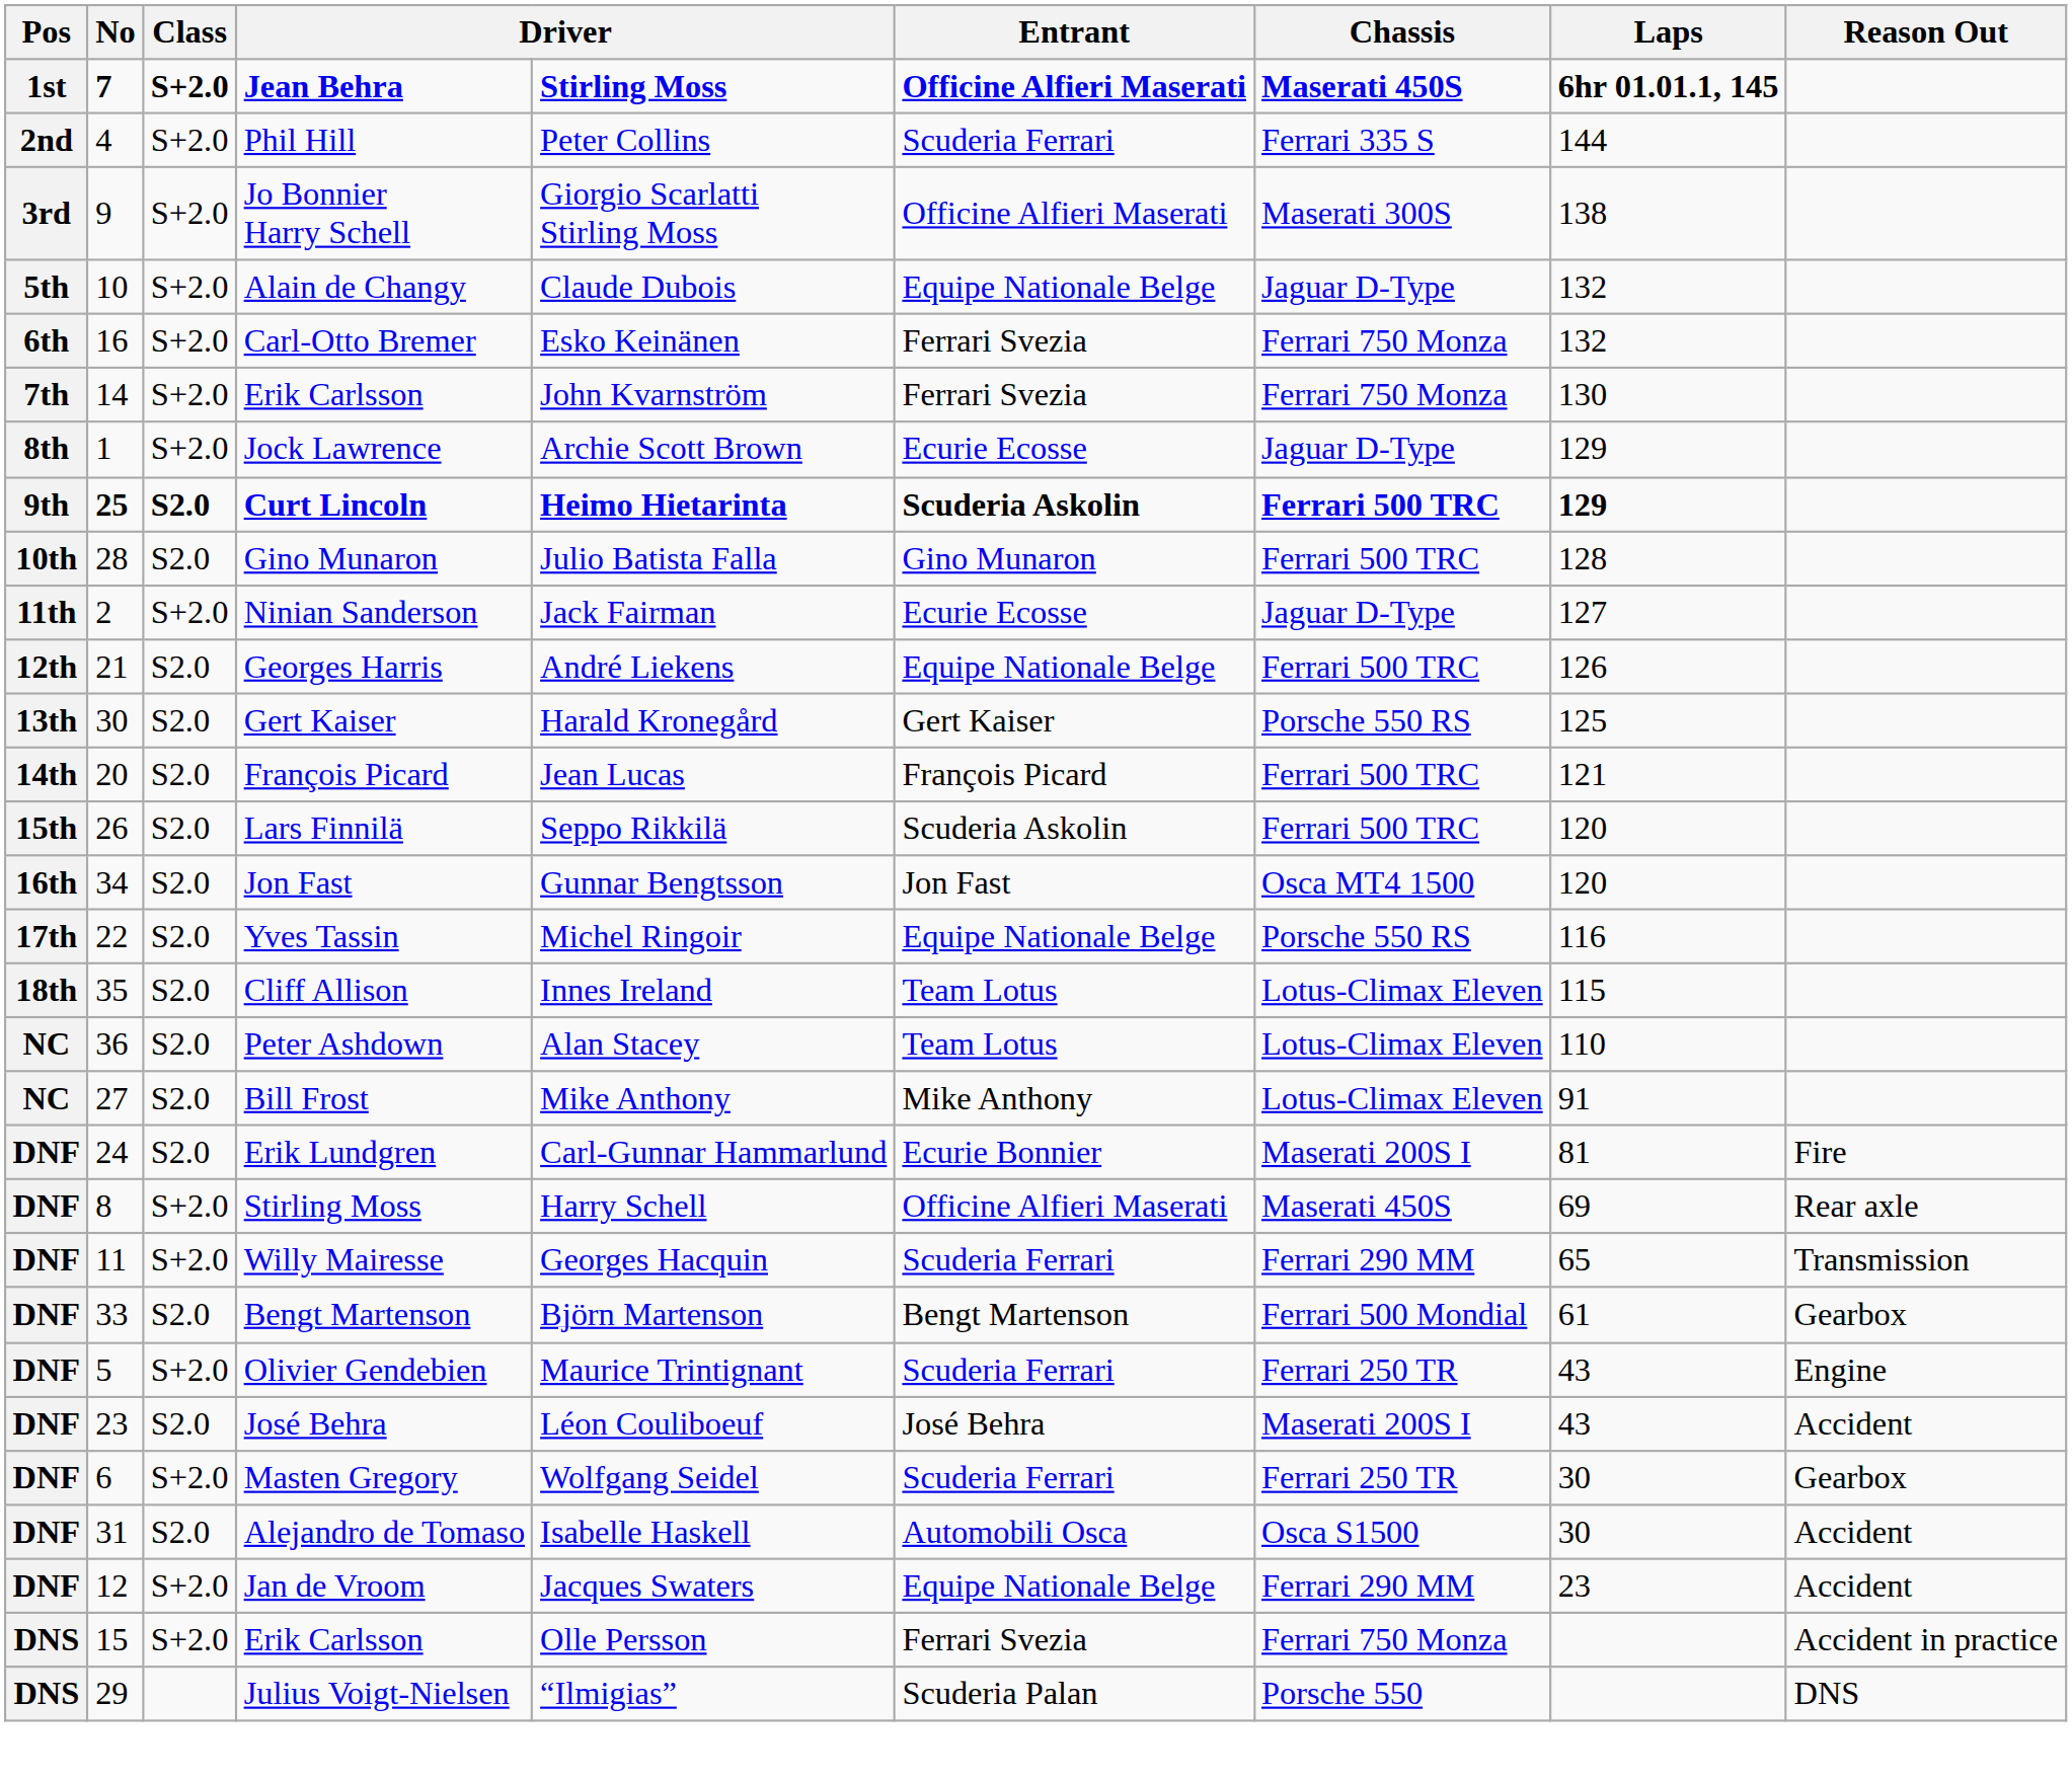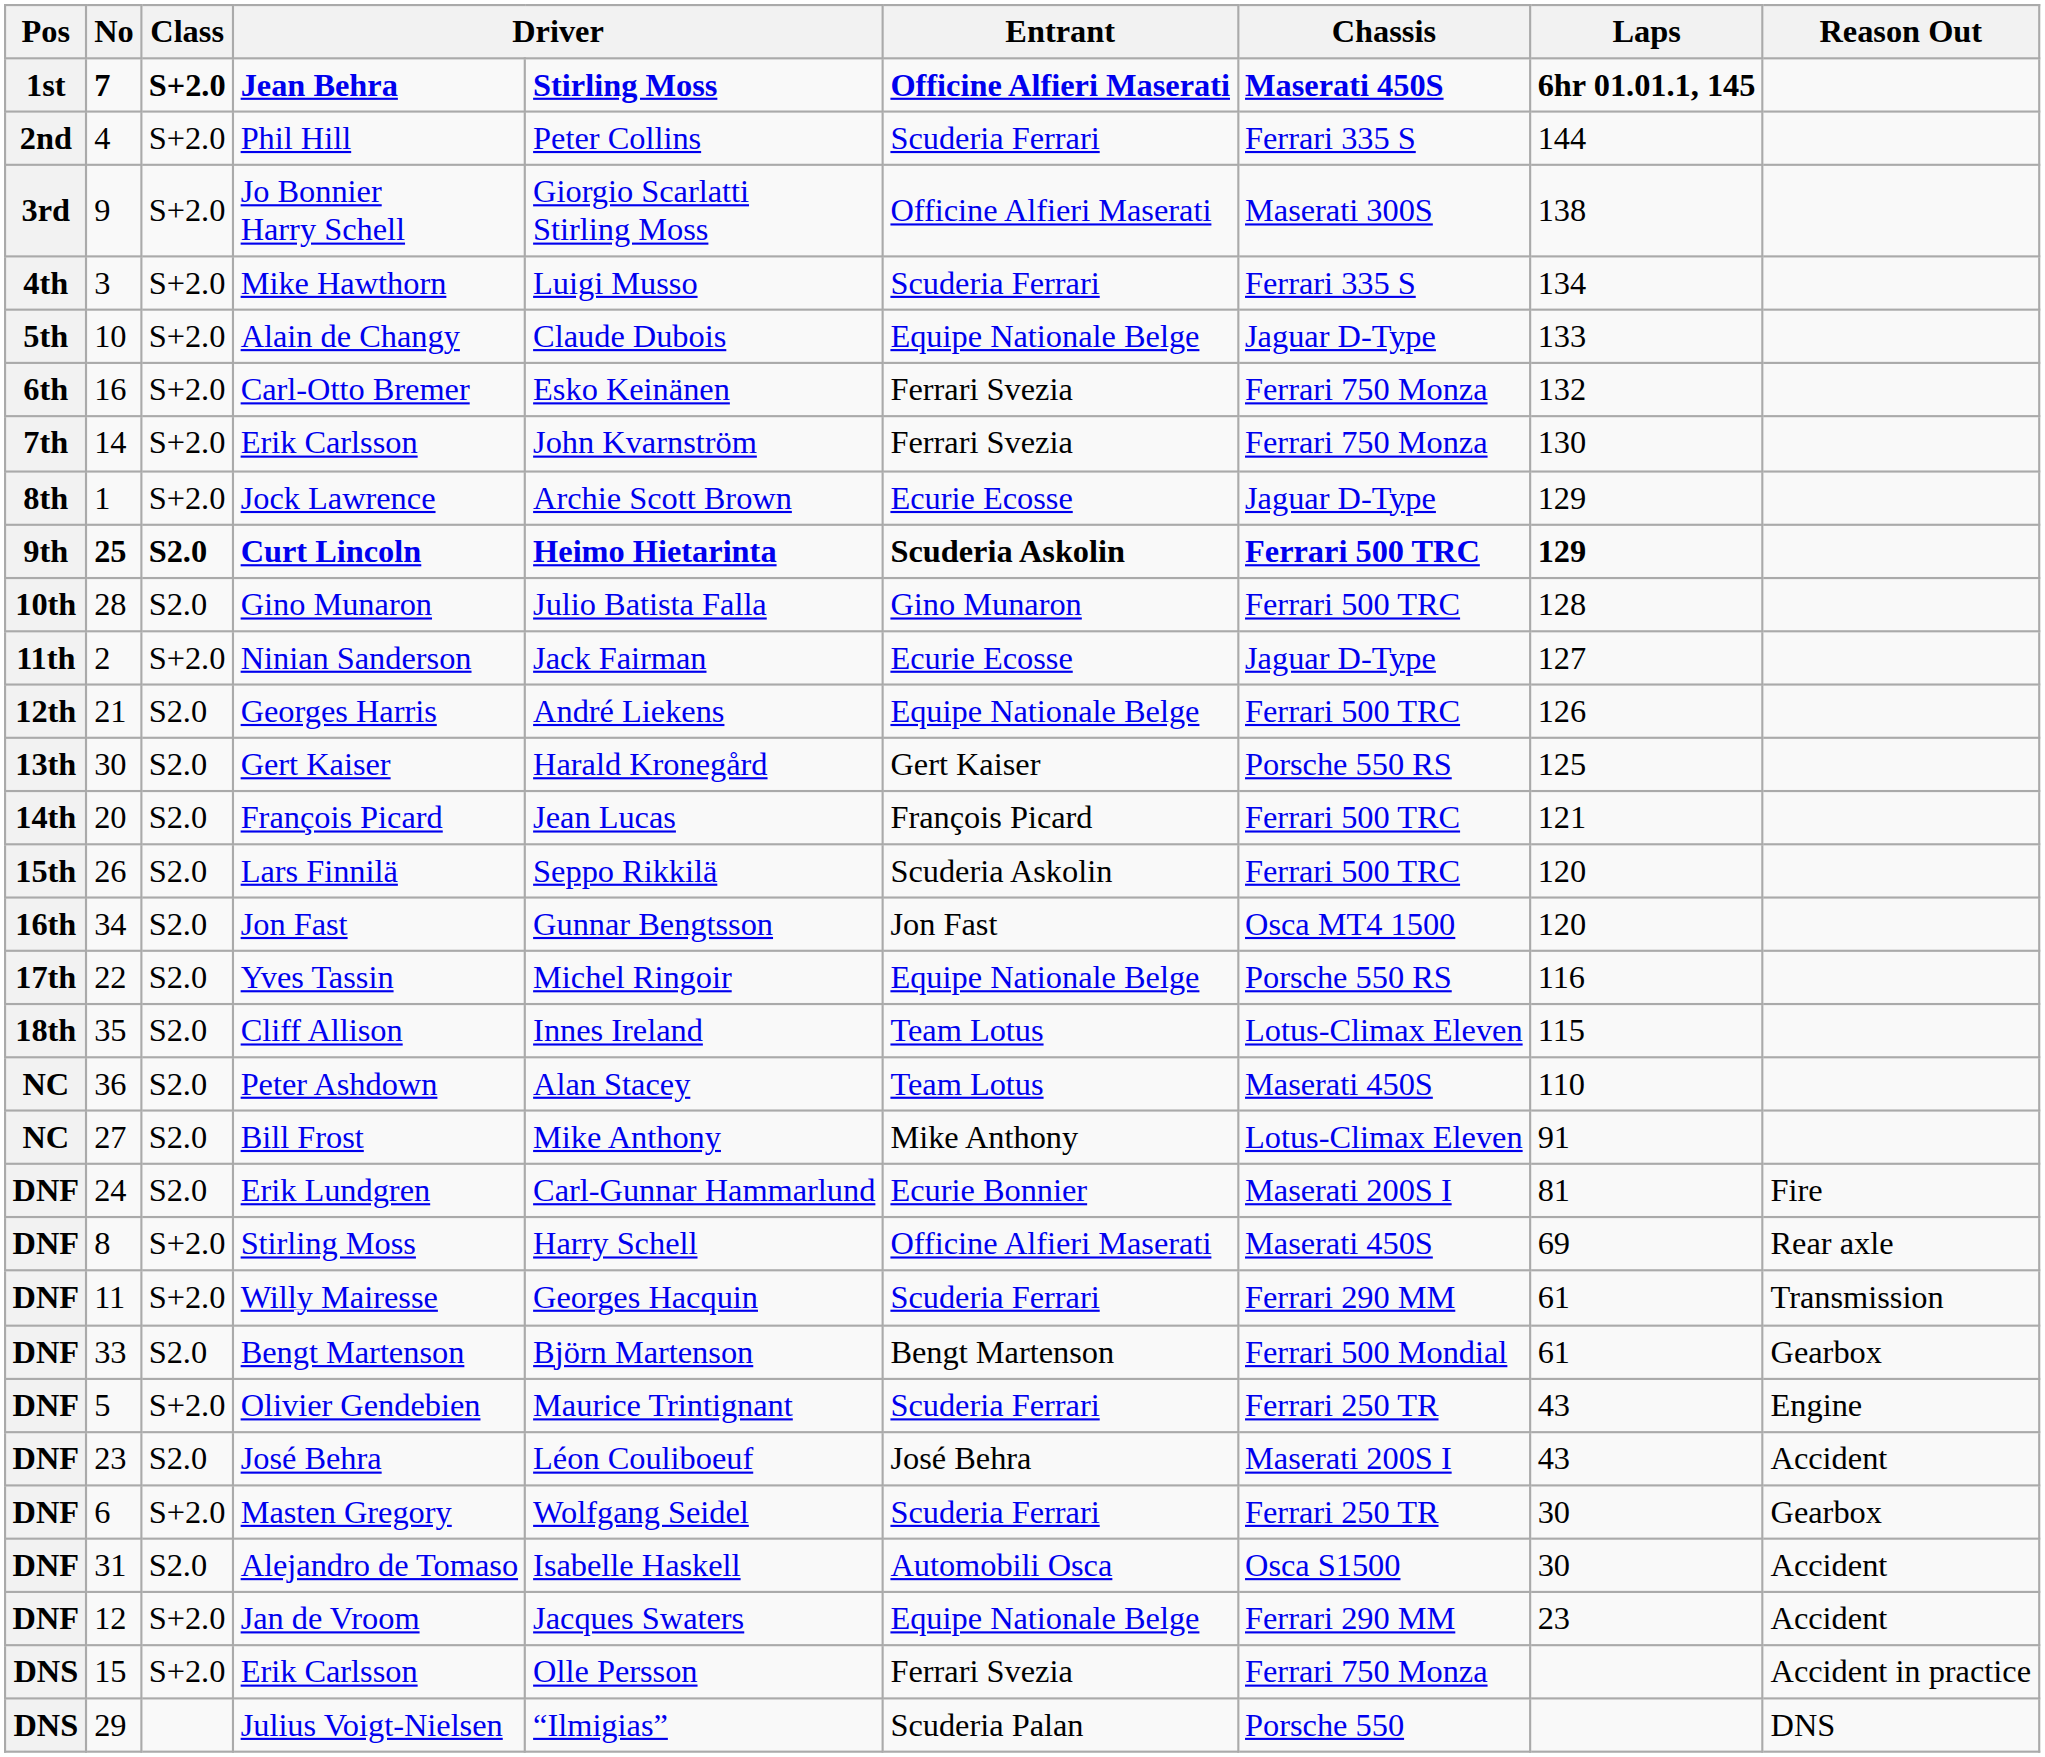+ row: 4th | 3 | S+2.0 | Mike Hawthorn | Luigi Musso | Scuderia Ferrari | Ferrari 335 S | 134
Alain de Changy | Laps: 132 -> 133
Peter Ashdown | Chassis: Lotus-Climax Eleven -> Maserati 450S
Willy Mairesse | Laps: 65 -> 61
